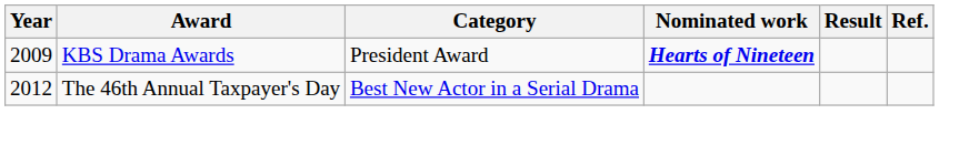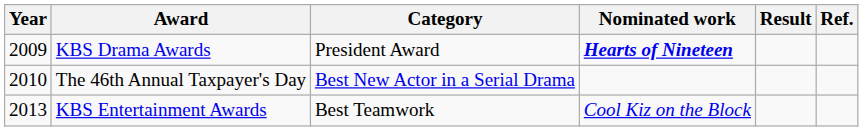The 46th Annual Taxpayer's Day | Year: 2012 -> 2010
+ row: 2013 | KBS Entertainment Awards | Best Teamwork | Cool Kiz on the Block
